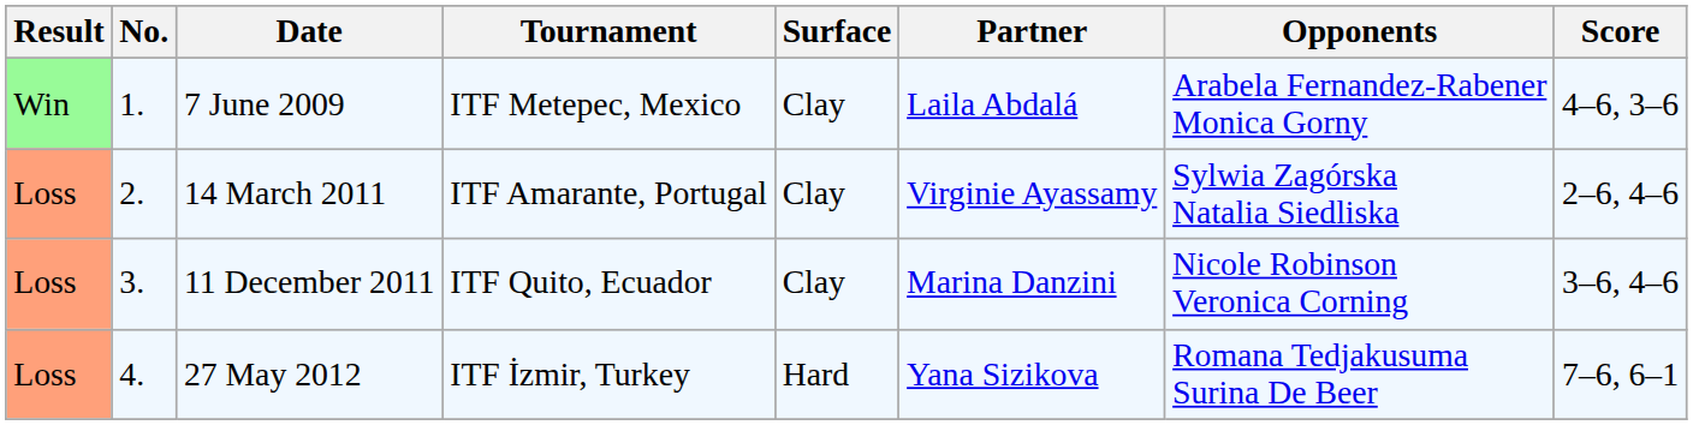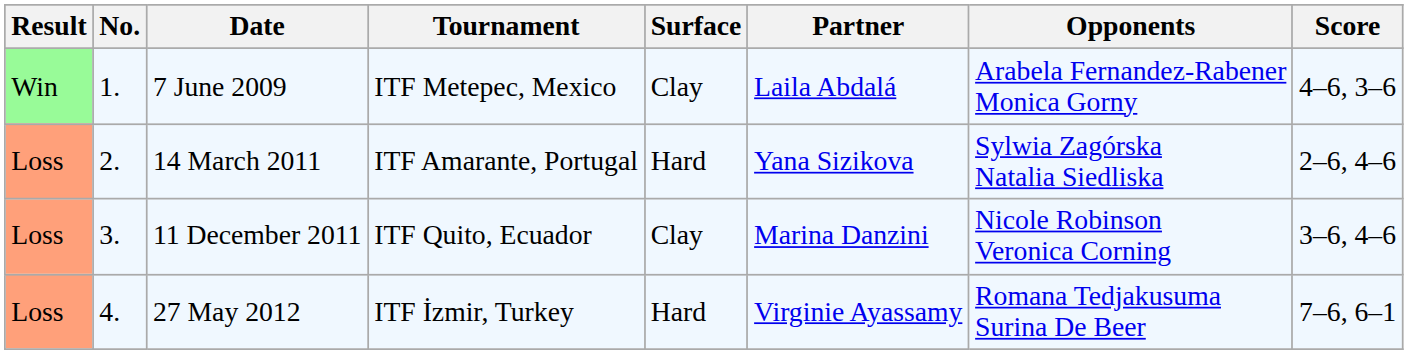14 March 2011 | Surface: Clay -> Hard
14 March 2011 | Partner: Virginie Ayassamy -> Yana Sizikova
27 May 2012 | Partner: Yana Sizikova -> Virginie Ayassamy
